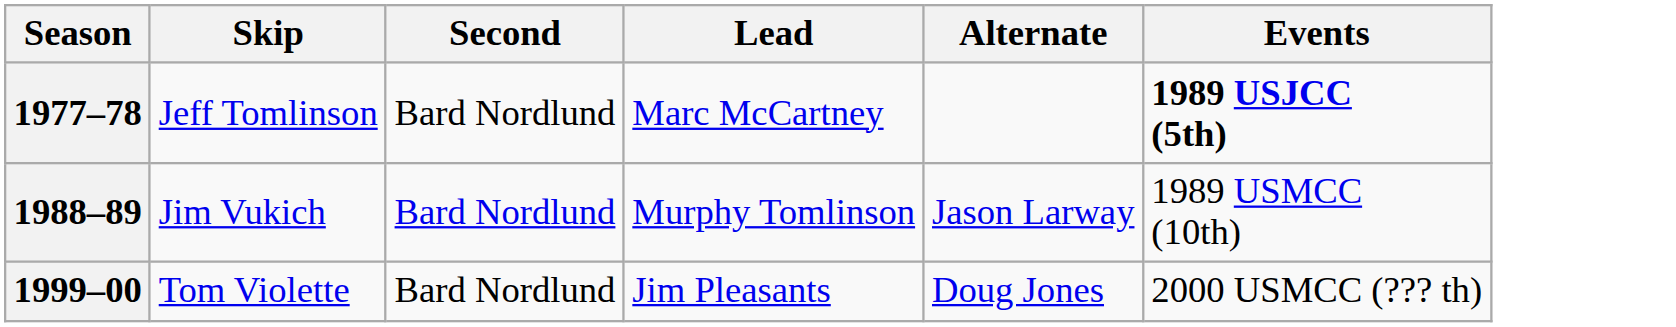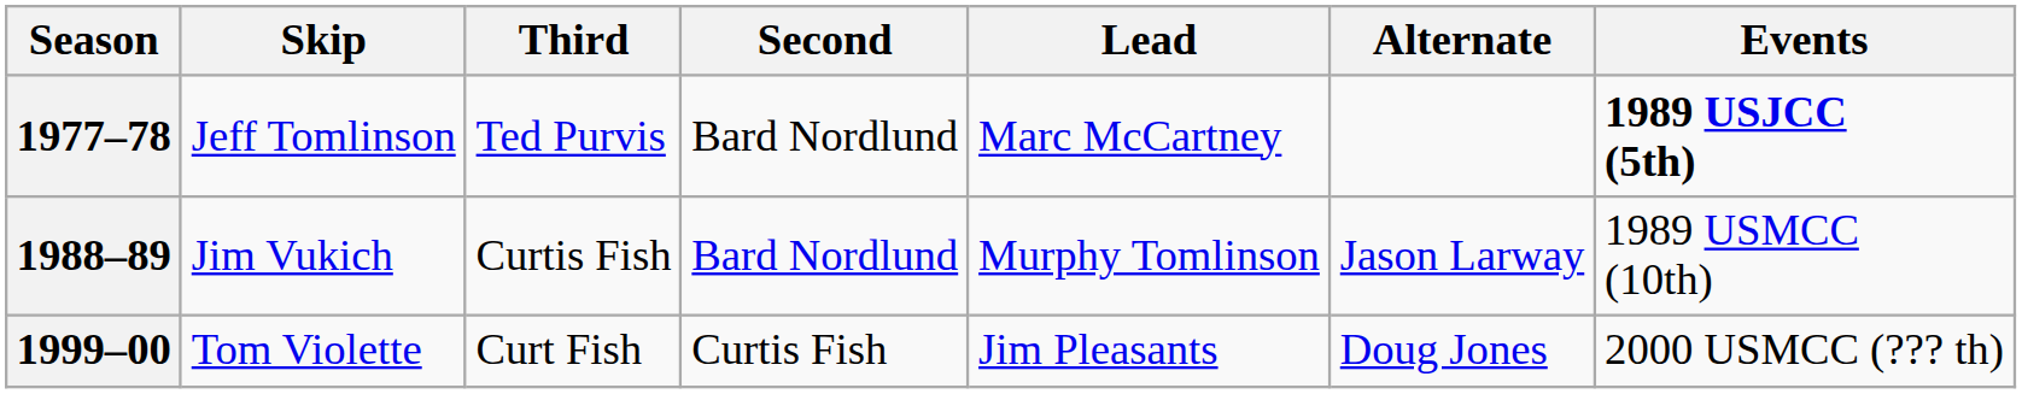+ column: Third | Ted Purvis | Curtis Fish | Curt Fish
1999–00 | Second: Bard Nordlund -> Curtis Fish
